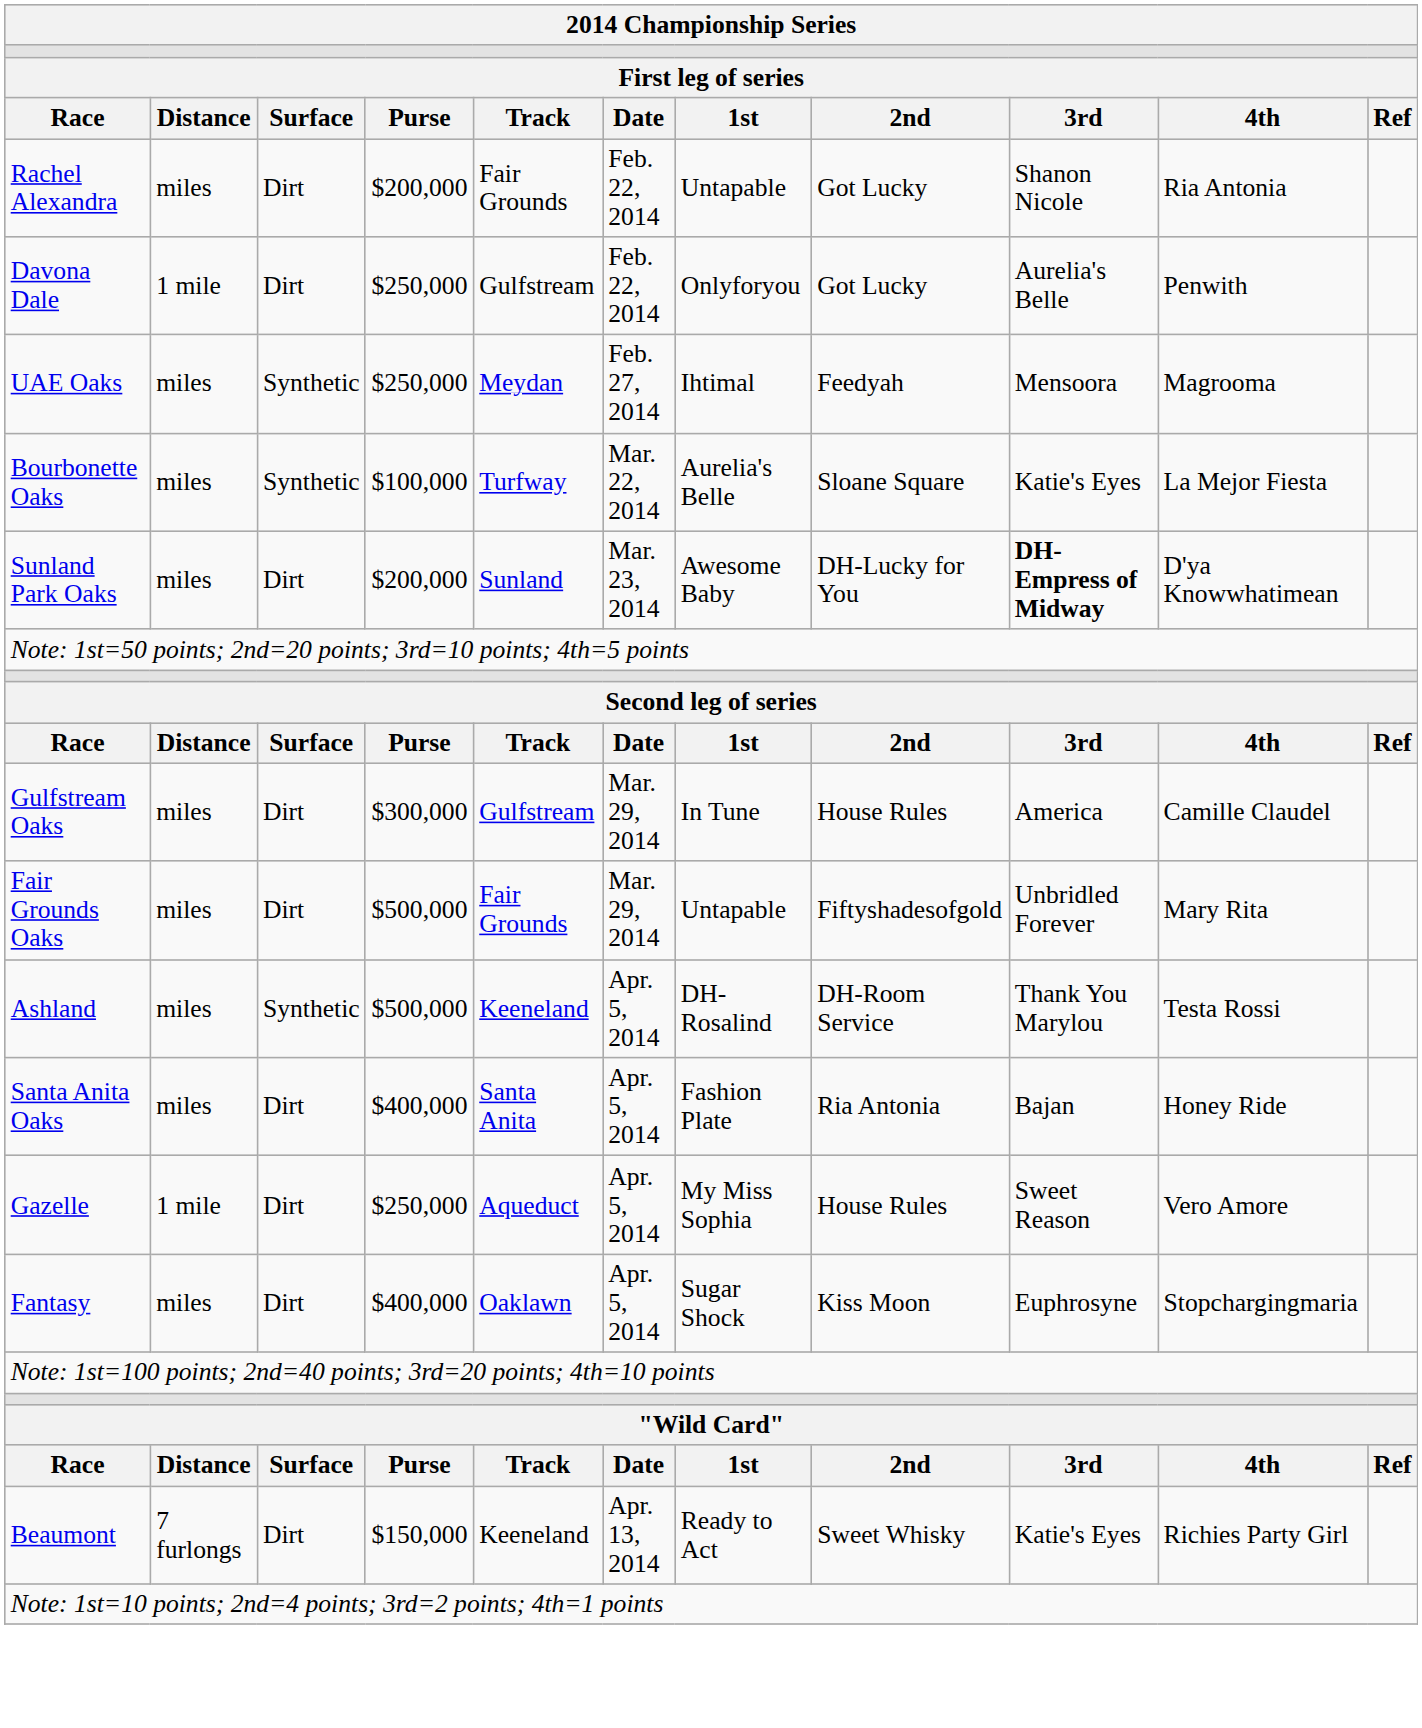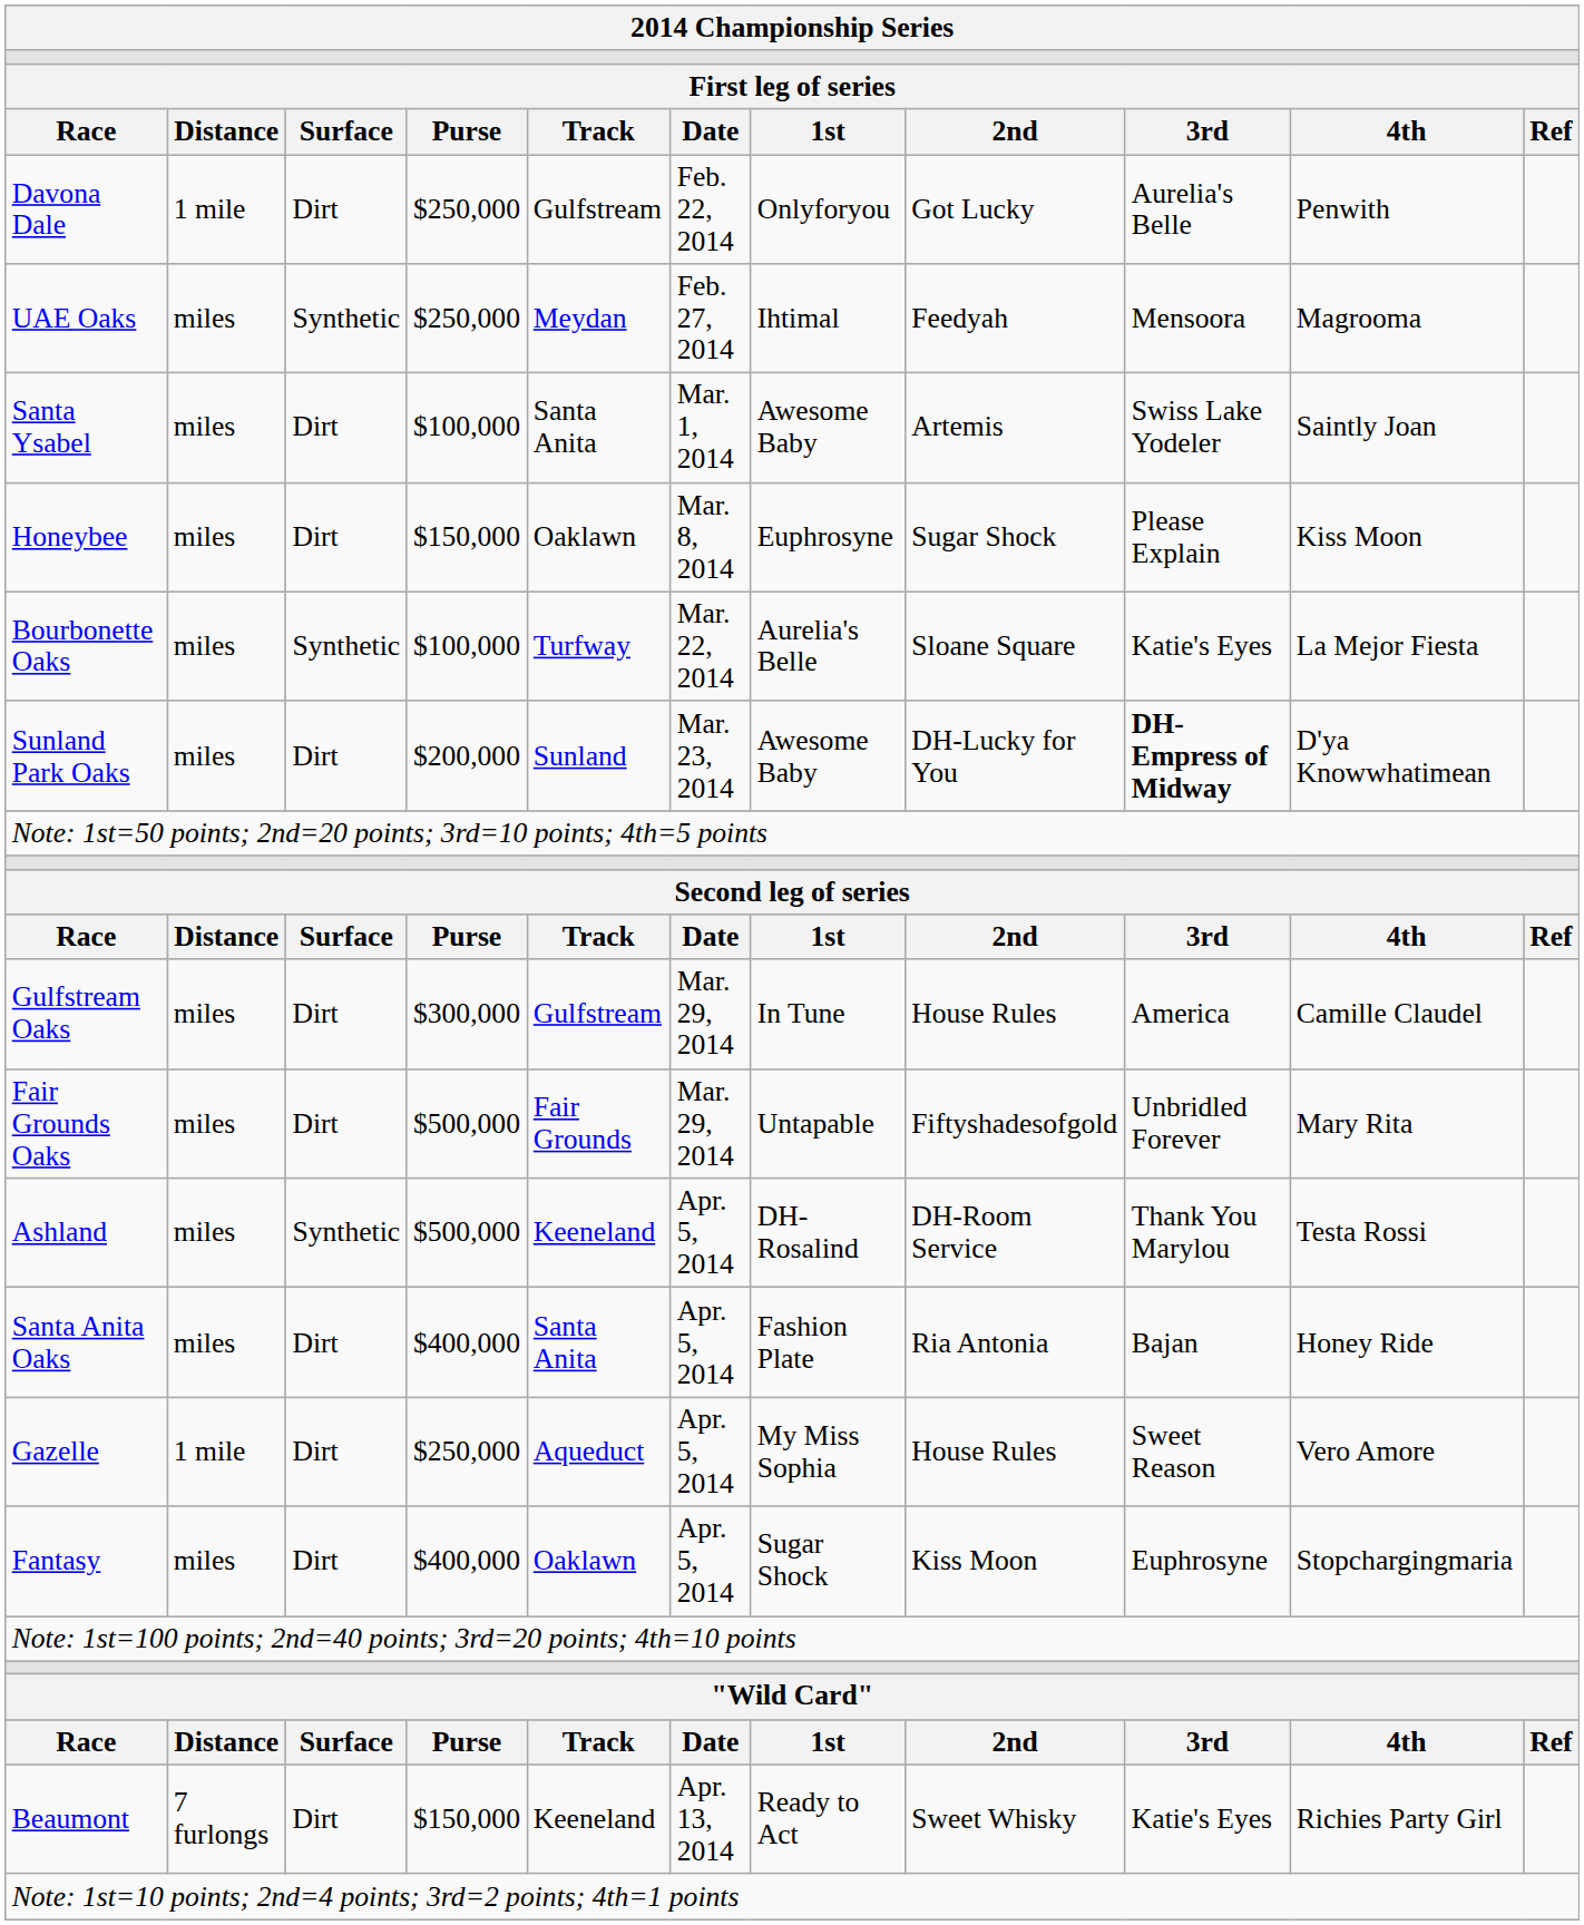- row: Rachel Alexandra | miles | Dirt | $200,000 | Fair Grounds | Feb. 22, 2014 | Untapable | Got Lucky | Shanon Nicole | Ria Antonia
+ row: Santa Ysabel | miles | Dirt | $100,000 | Santa Anita | Mar. 1, 2014 | Awesome Baby | Artemis | Swiss Lake Yodeler | Saintly Joan
+ row: Honeybee | miles | Dirt | $150,000 | Oaklawn | Mar. 8, 2014 | Euphrosyne | Sugar Shock | Please Explain | Kiss Moon
